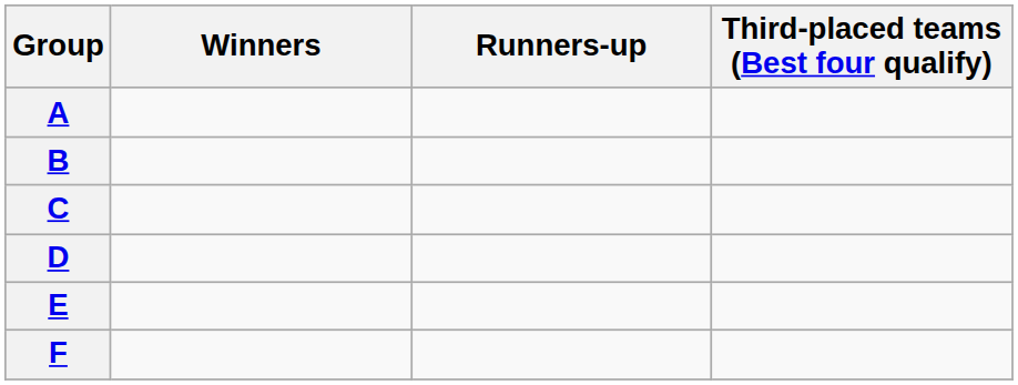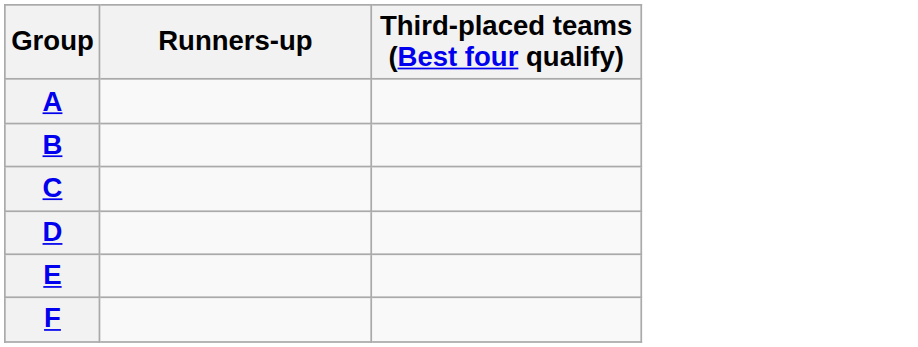- column: Winners
